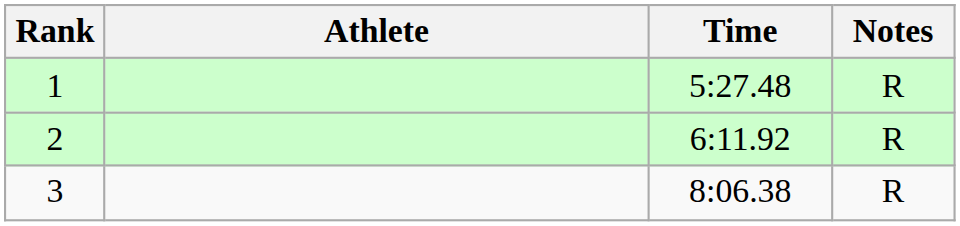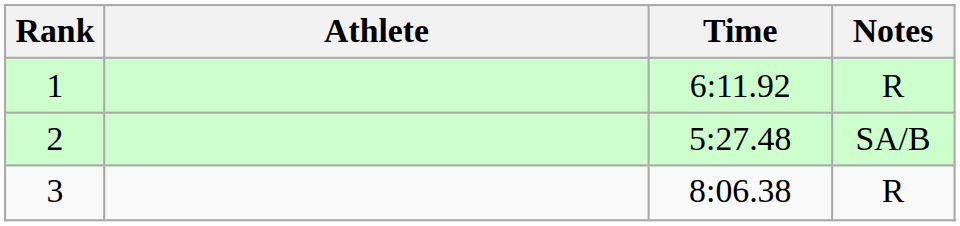1 | Time: 5:27.48 -> 6:11.92
2 | Time: 6:11.92 -> 5:27.48
2 | Notes: R -> SA/B
